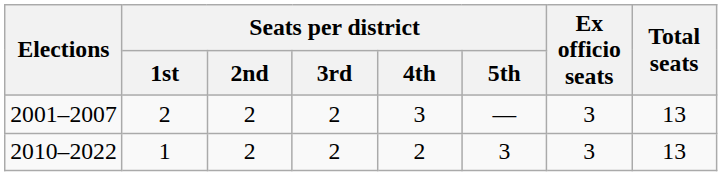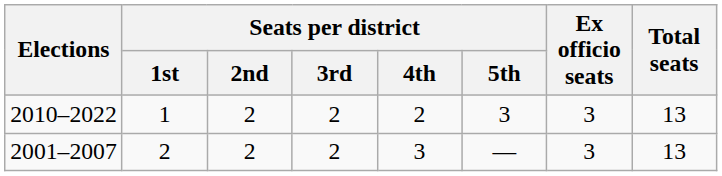rows swapped: 2001–2007 <-> 2010–2022
